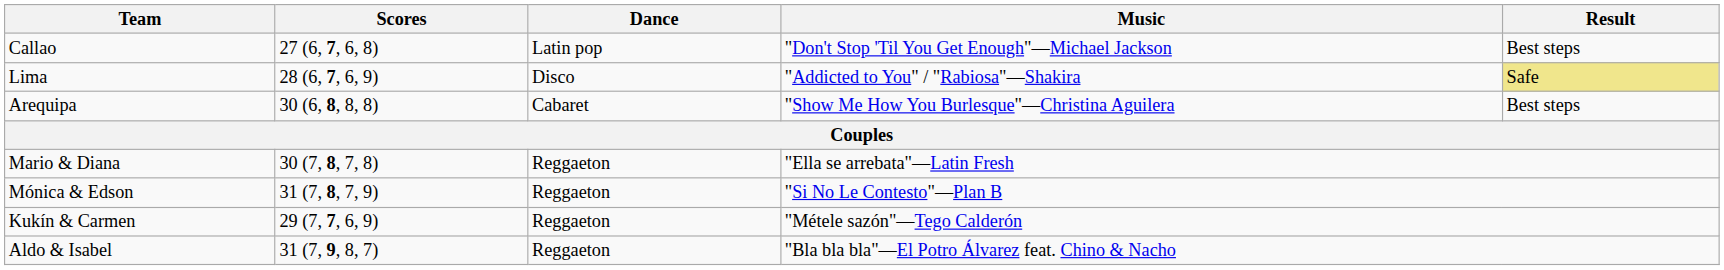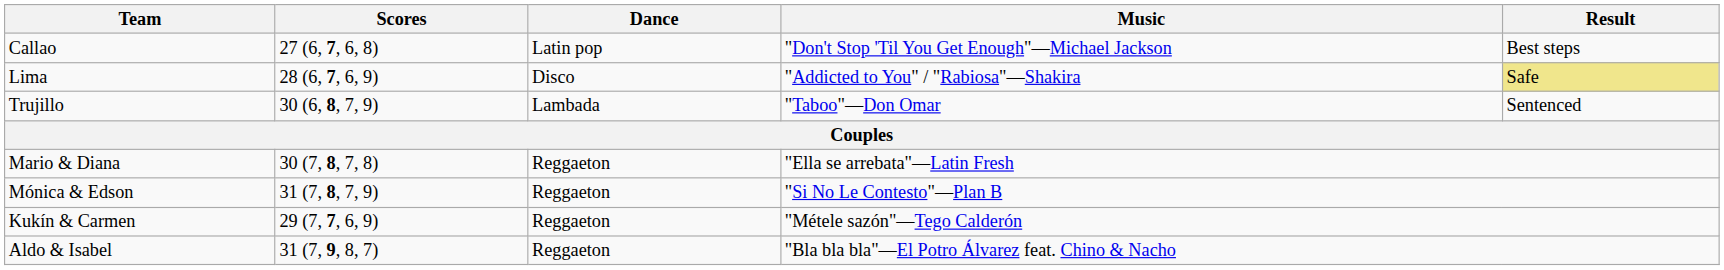+ row: Trujillo | 30 (6, 8, 7, 9) | Lambada | "Taboo"—Don Omar | Sentenced
- row: Arequipa | 30 (6, 8, 8, 8) | Cabaret | "Show Me How You Burlesque"—Christina Aguilera | Best steps
